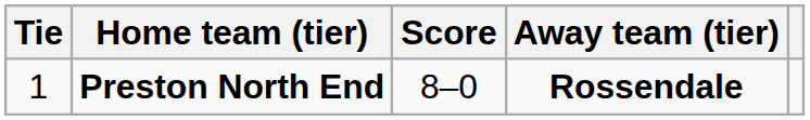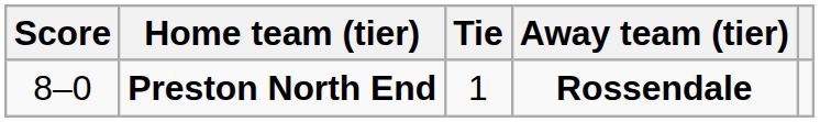columns swapped: Tie <-> Score
